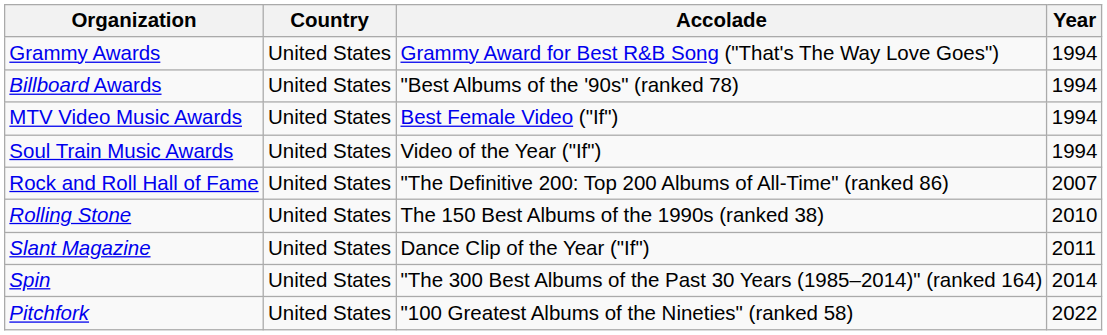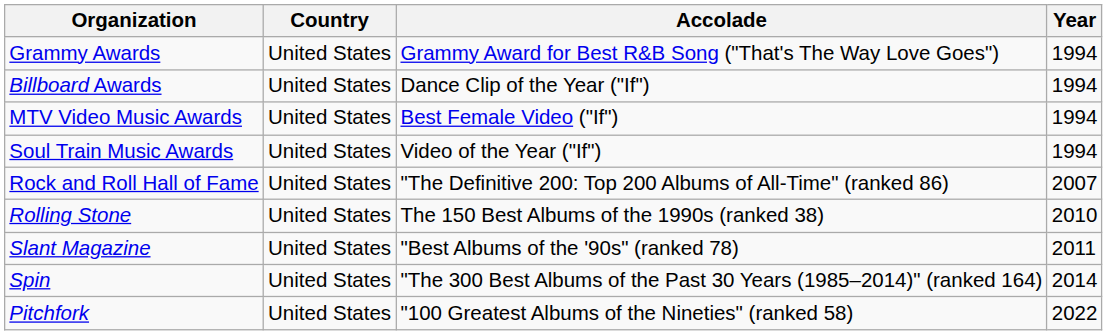Billboard Awards | Accolade: "Best Albums of the '90s" (ranked 78) -> Dance Clip of the Year ("If")
Slant Magazine | Accolade: Dance Clip of the Year ("If") -> "Best Albums of the '90s" (ranked 78)
